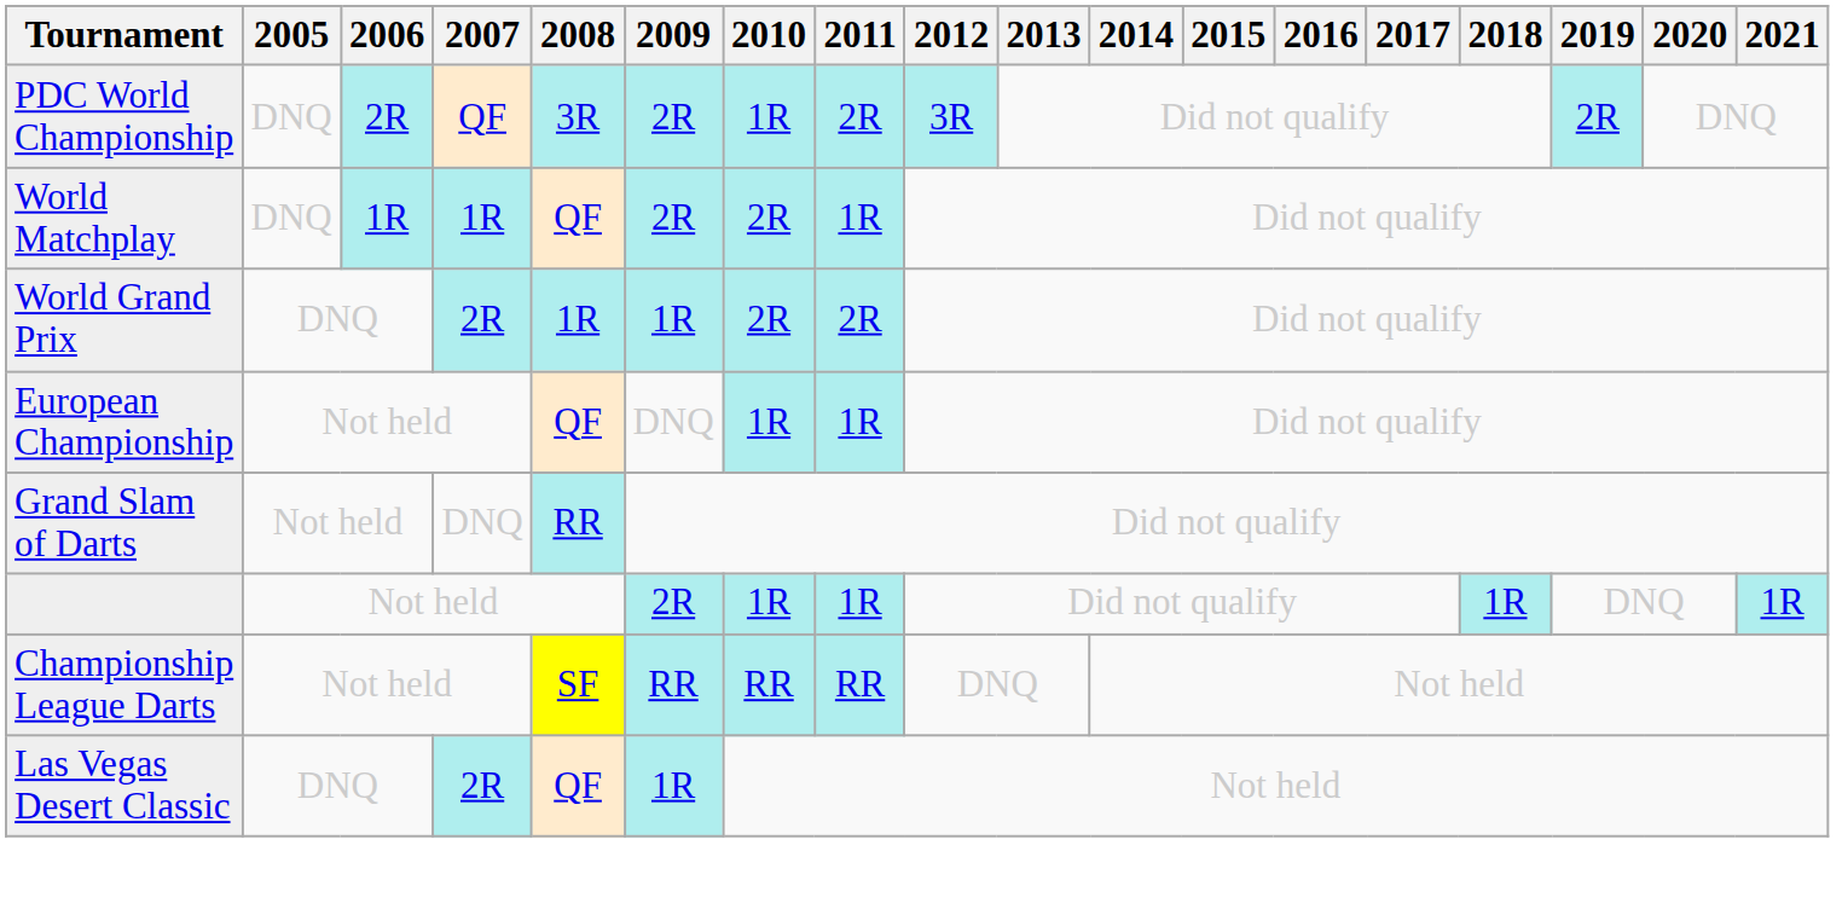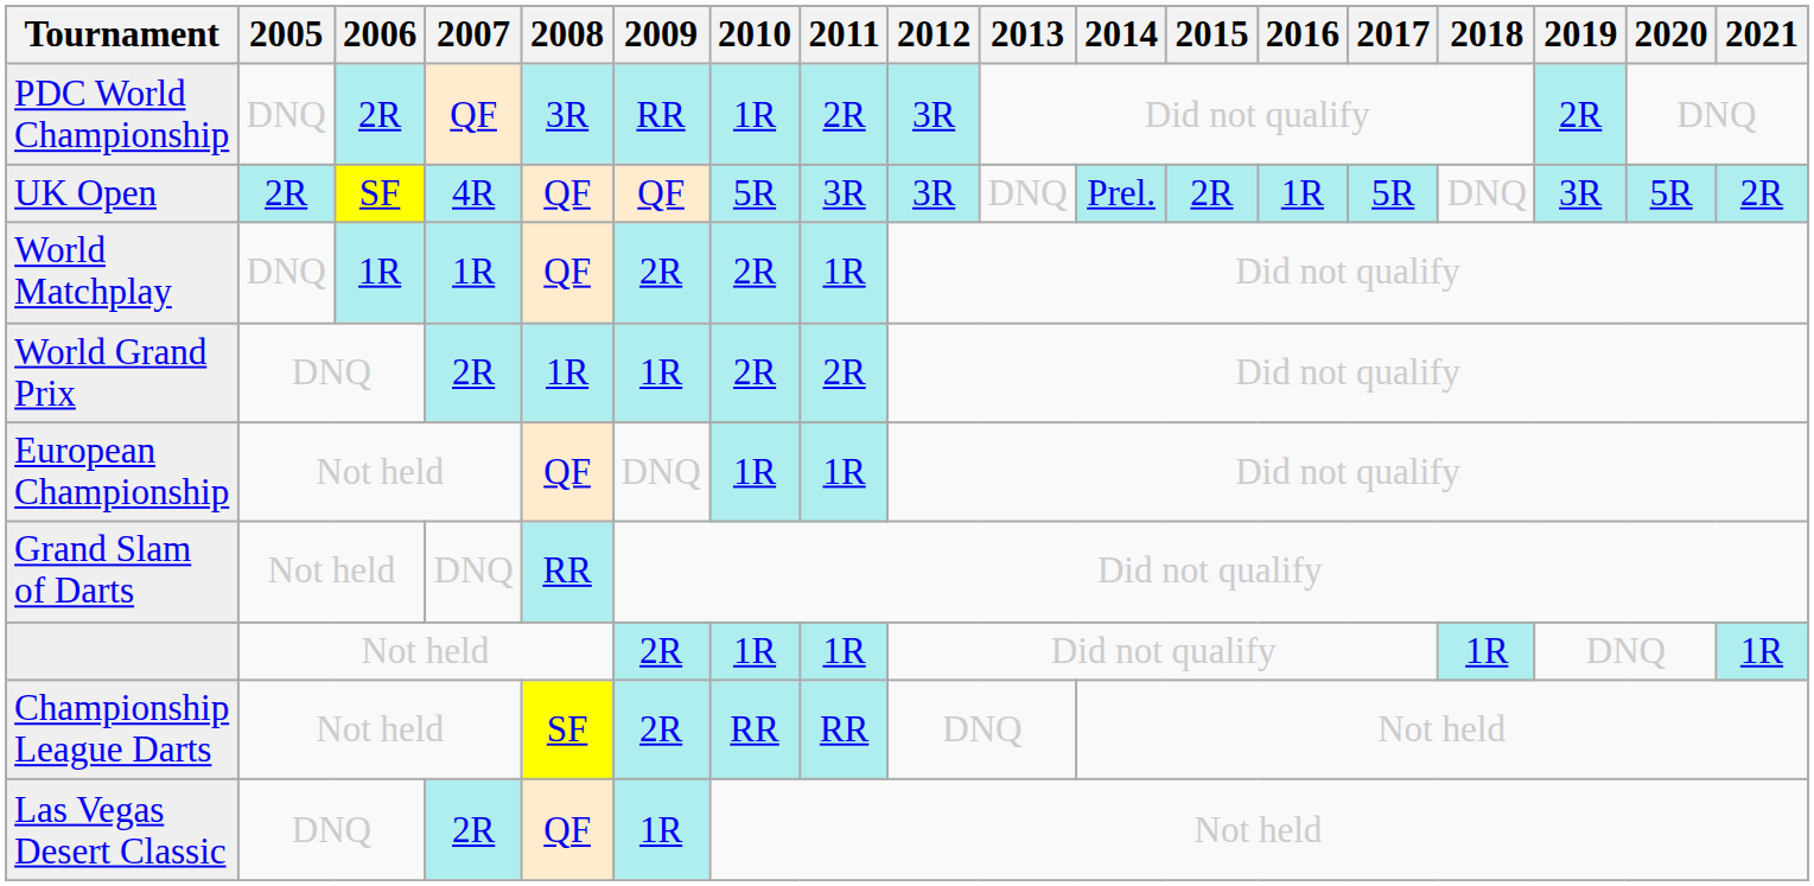PDC World Championship | 2009: 2R -> RR
+ row: UK Open | 2R | SF | 4R | QF | QF | 5R | 3R | 3R | DNQ | Prel. | 2R | 1R | 5R | DNQ | 3R | 5R | 2R
Championship League Darts | 2009: RR -> 2R
